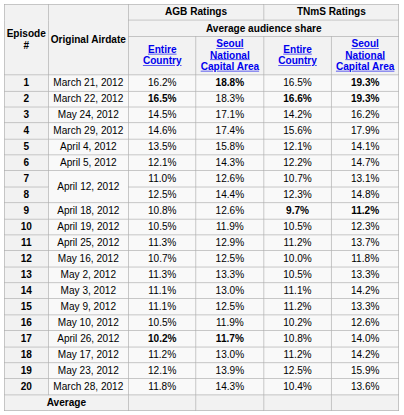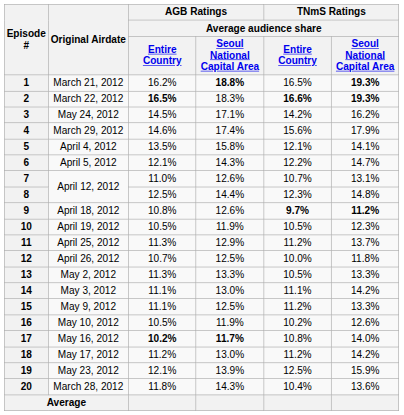12 | Original Airdate: May 16, 2012 -> April 26, 2012
17 | Original Airdate: April 26, 2012 -> May 16, 2012
